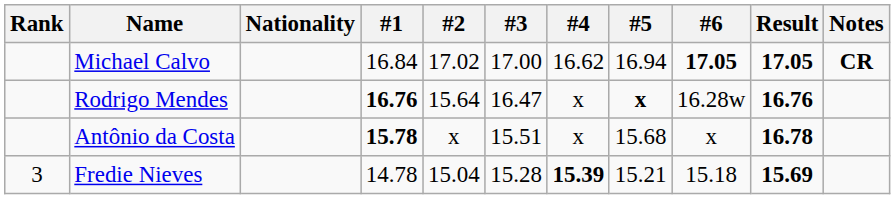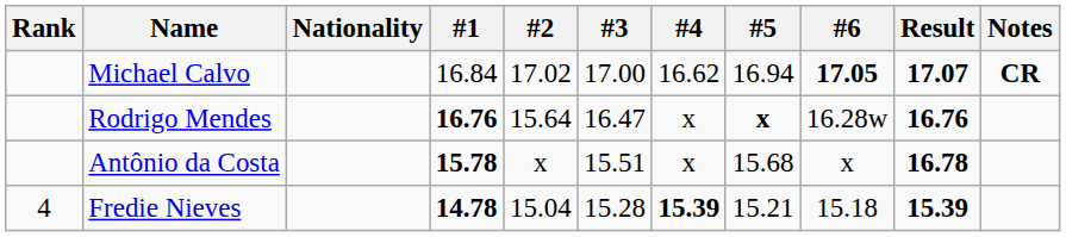Michael Calvo | Result: 17.05 -> 17.07
Fredie Nieves | Rank: 3 -> 4
Fredie Nieves | #1: normal -> bold
Fredie Nieves | Result: 15.69 -> 15.39
